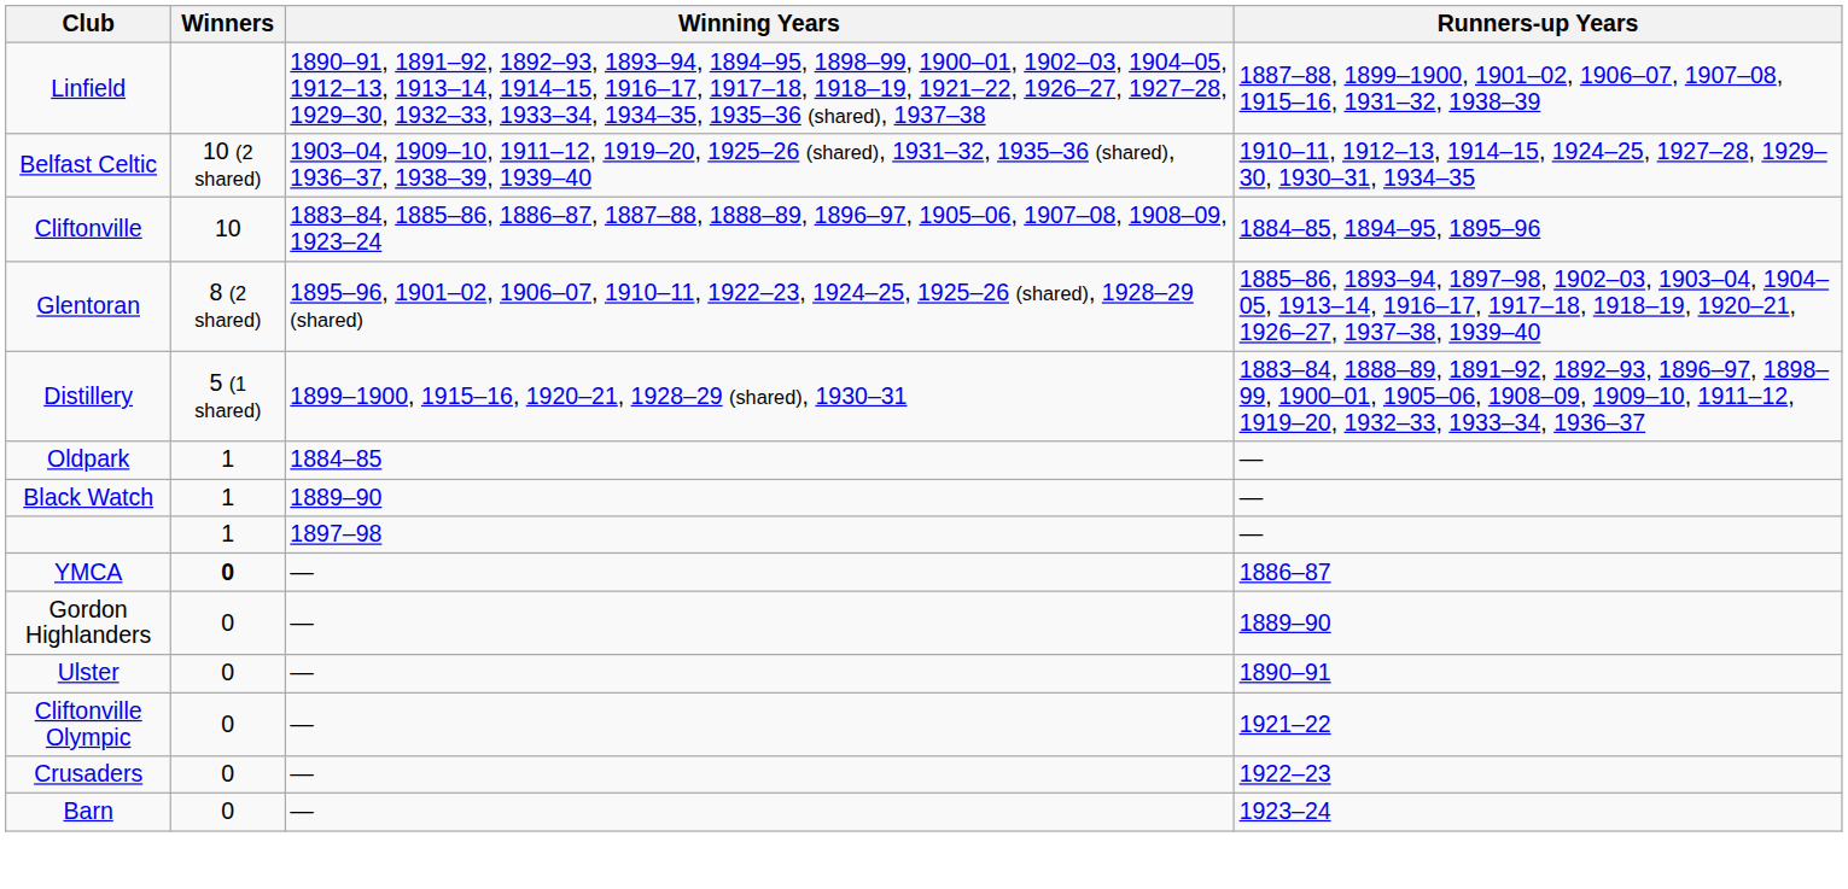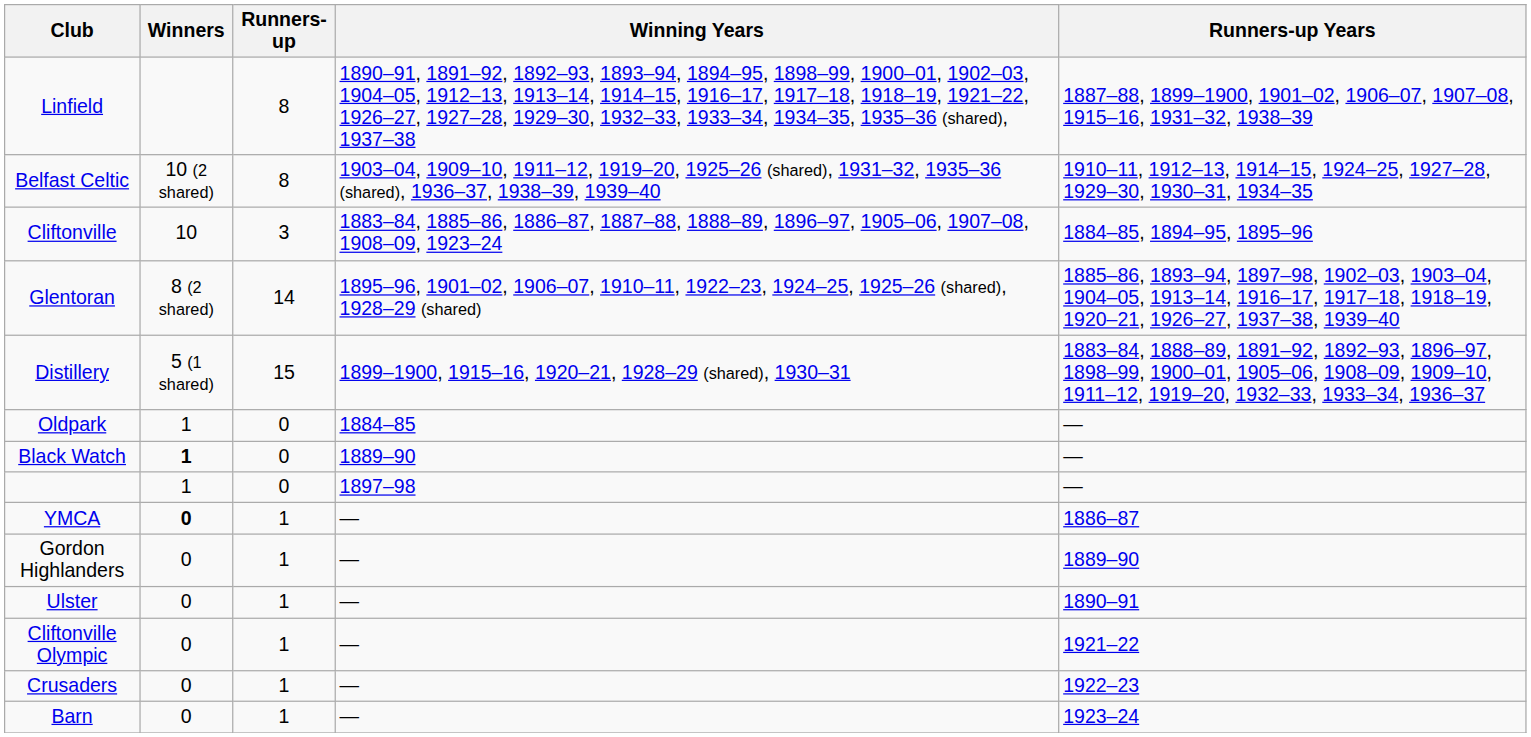+ column: Runners-up | 8 | 8 | 3 | 14 | 15 | 0 | 0 | 0 | 1 | 1 | 1 | 1 | 1 | 1
Black Watch | Winners: normal -> bold
